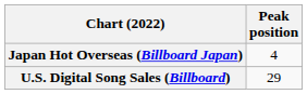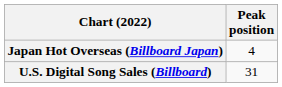U.S. Digital Song Sales (Billboard) | Peak position: 29 -> 31
